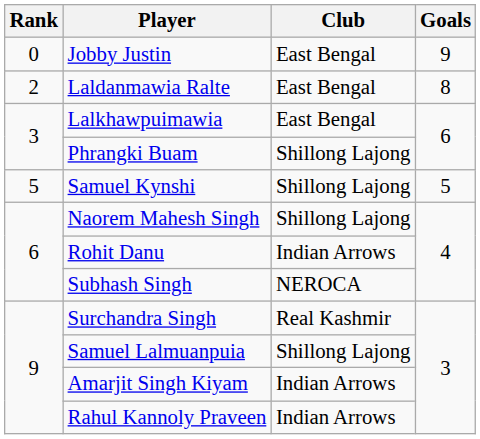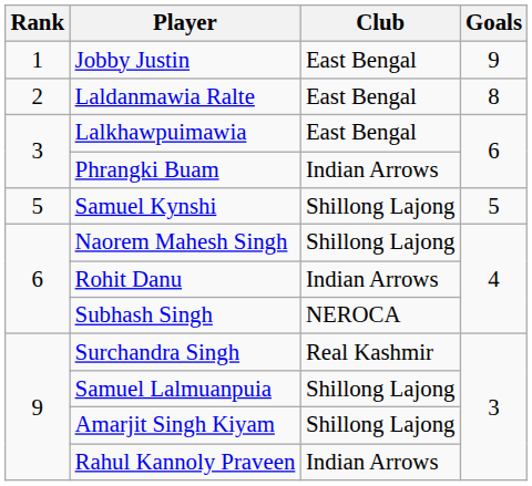Jobby Justin | Rank: 0 -> 1
Phrangki Buam | Club: Shillong Lajong -> Indian Arrows
Amarjit Singh Kiyam | Club: Indian Arrows -> Shillong Lajong
